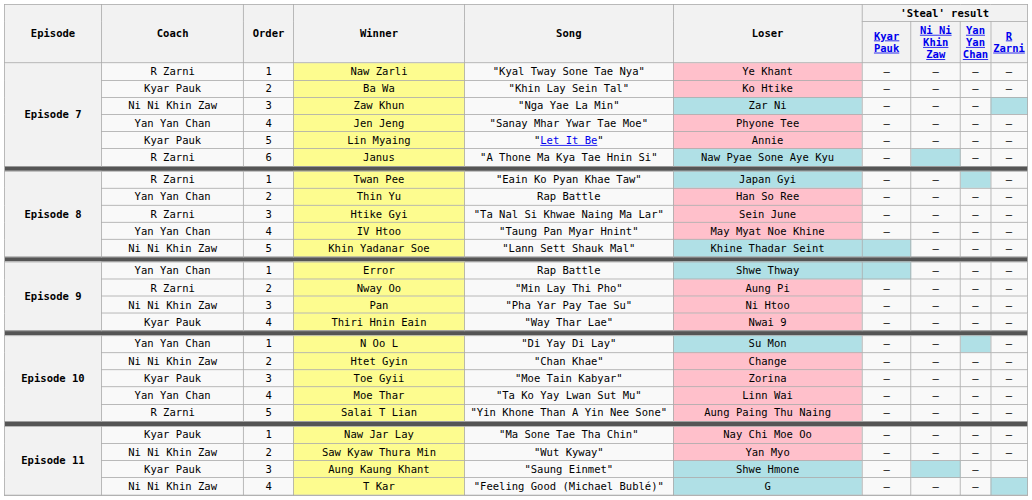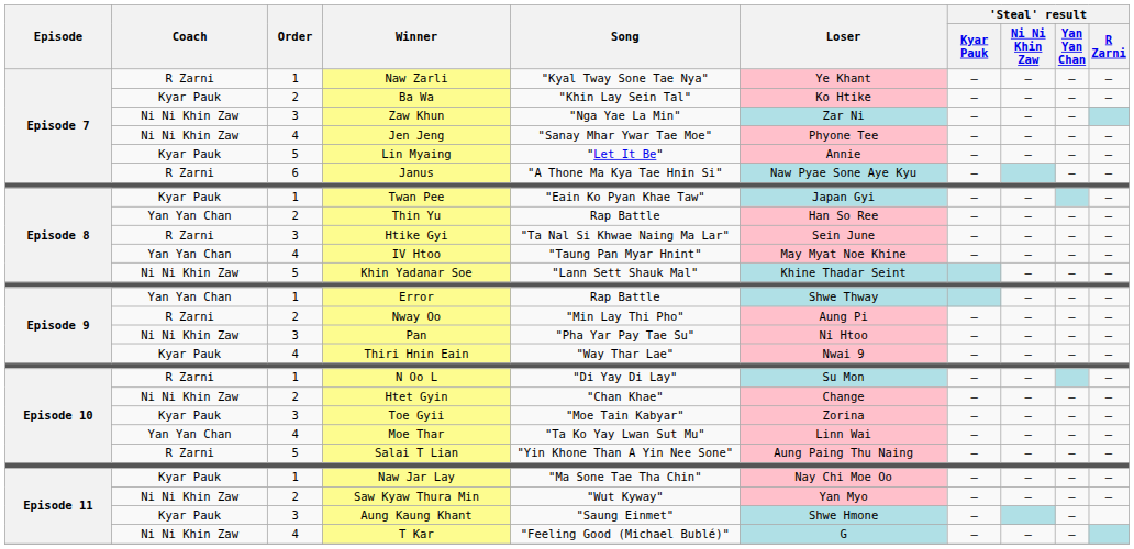Jen Jeng | Coach: Yan Yan Chan -> Ni Ni Khin Zaw
Twan Pee | Coach: R Zarni -> Kyar Pauk
N Oo L | Coach: Yan Yan Chan -> R Zarni
